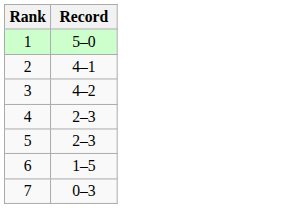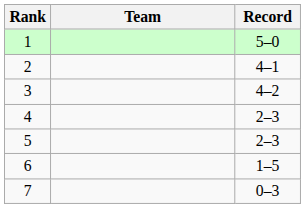+ column: Team
